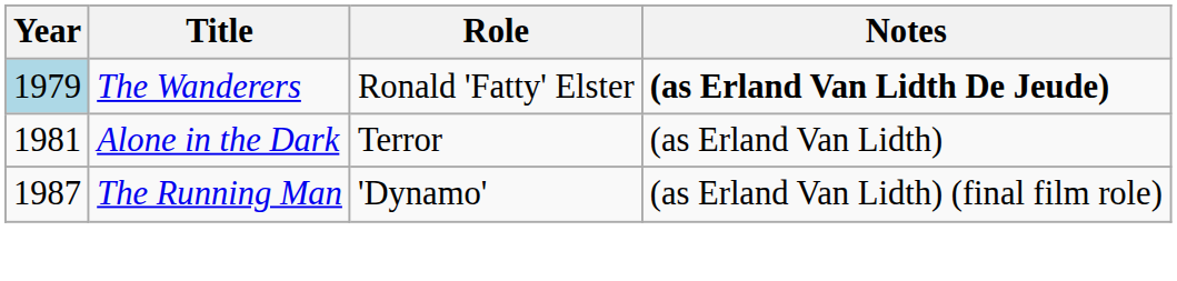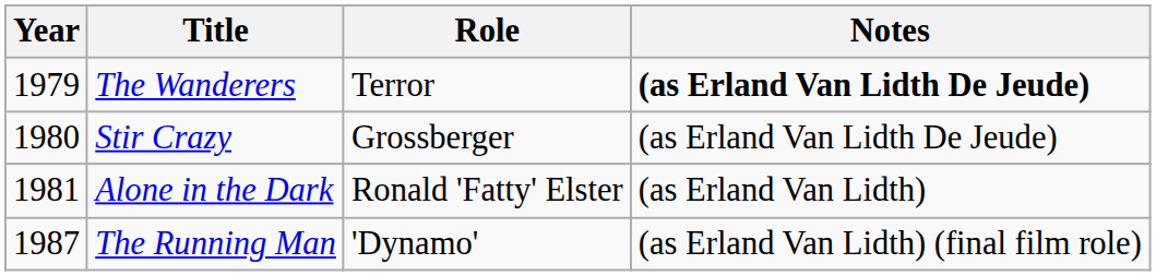The Wanderers | Year: lightblue background -> no background
The Wanderers | Role: Ronald 'Fatty' Elster -> Terror
+ row: 1980 | Stir Crazy | Grossberger | (as Erland Van Lidth De Jeude)
Alone in the Dark | Role: Terror -> Ronald 'Fatty' Elster
